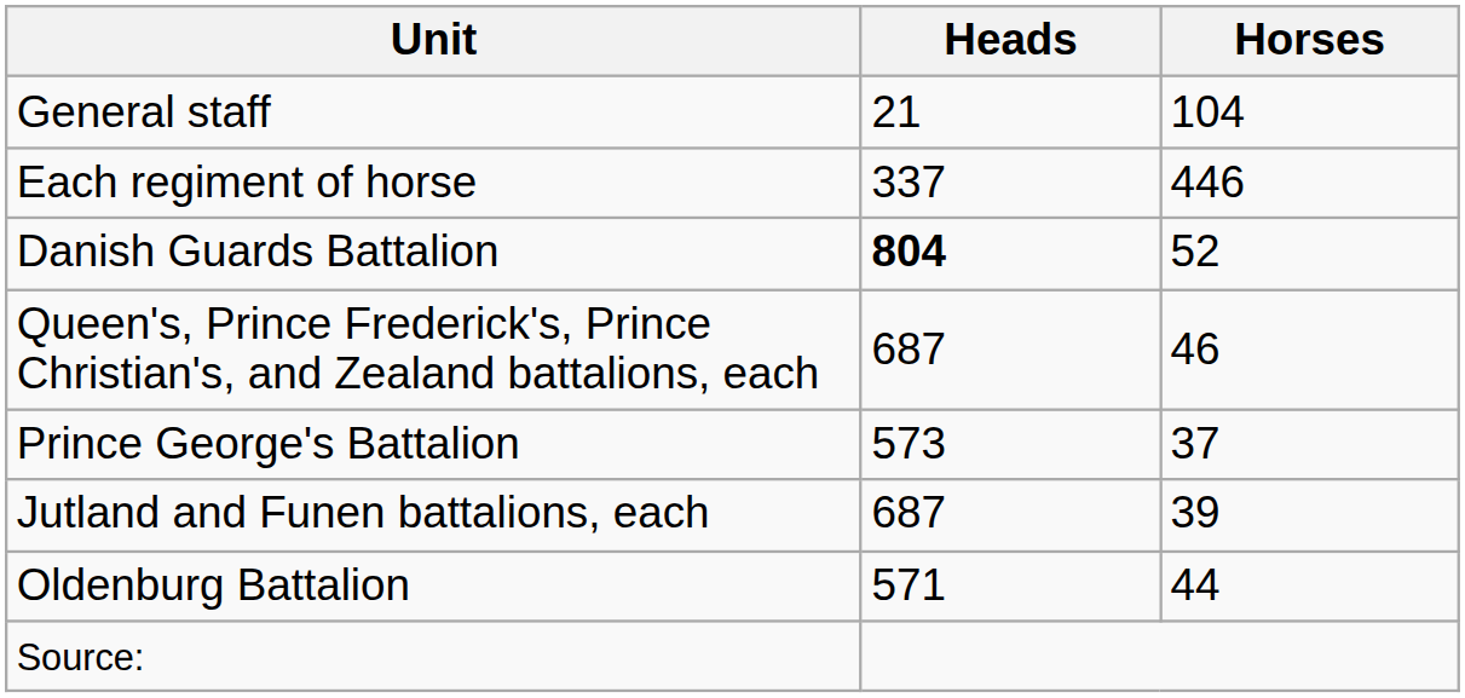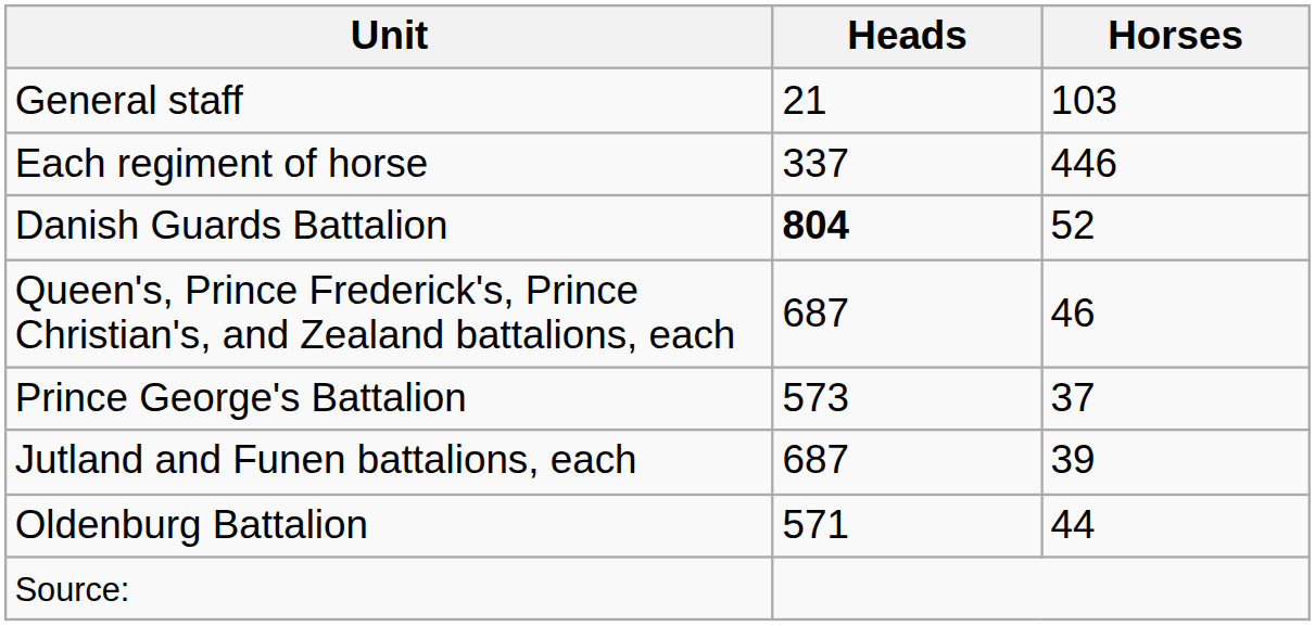General staff | Horses: 104 -> 103
